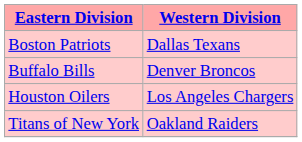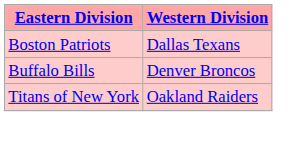- row: Houston Oilers | Los Angeles Chargers
